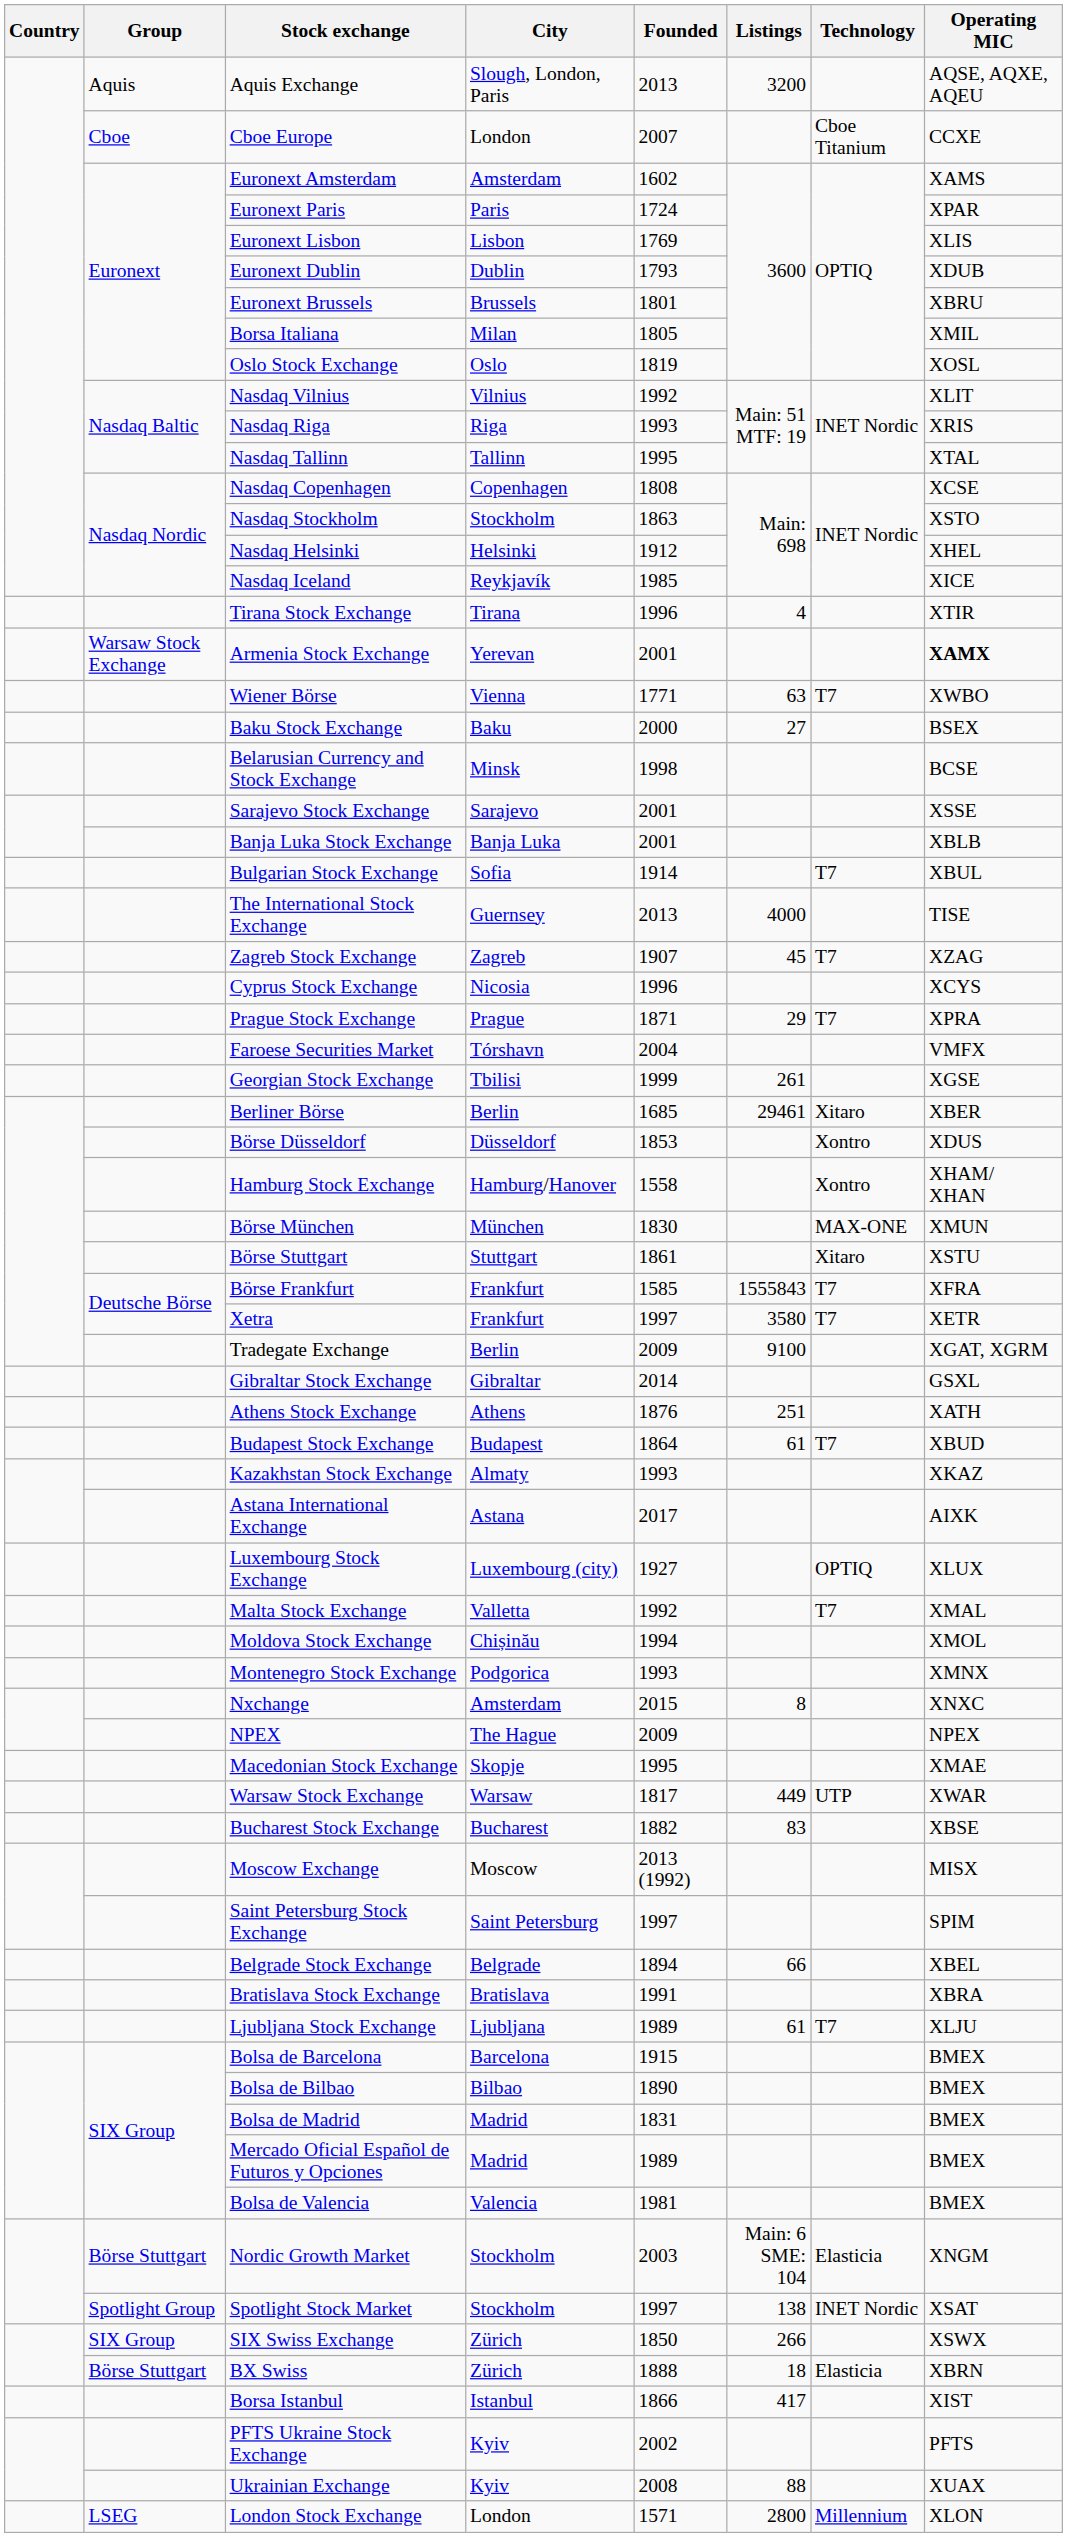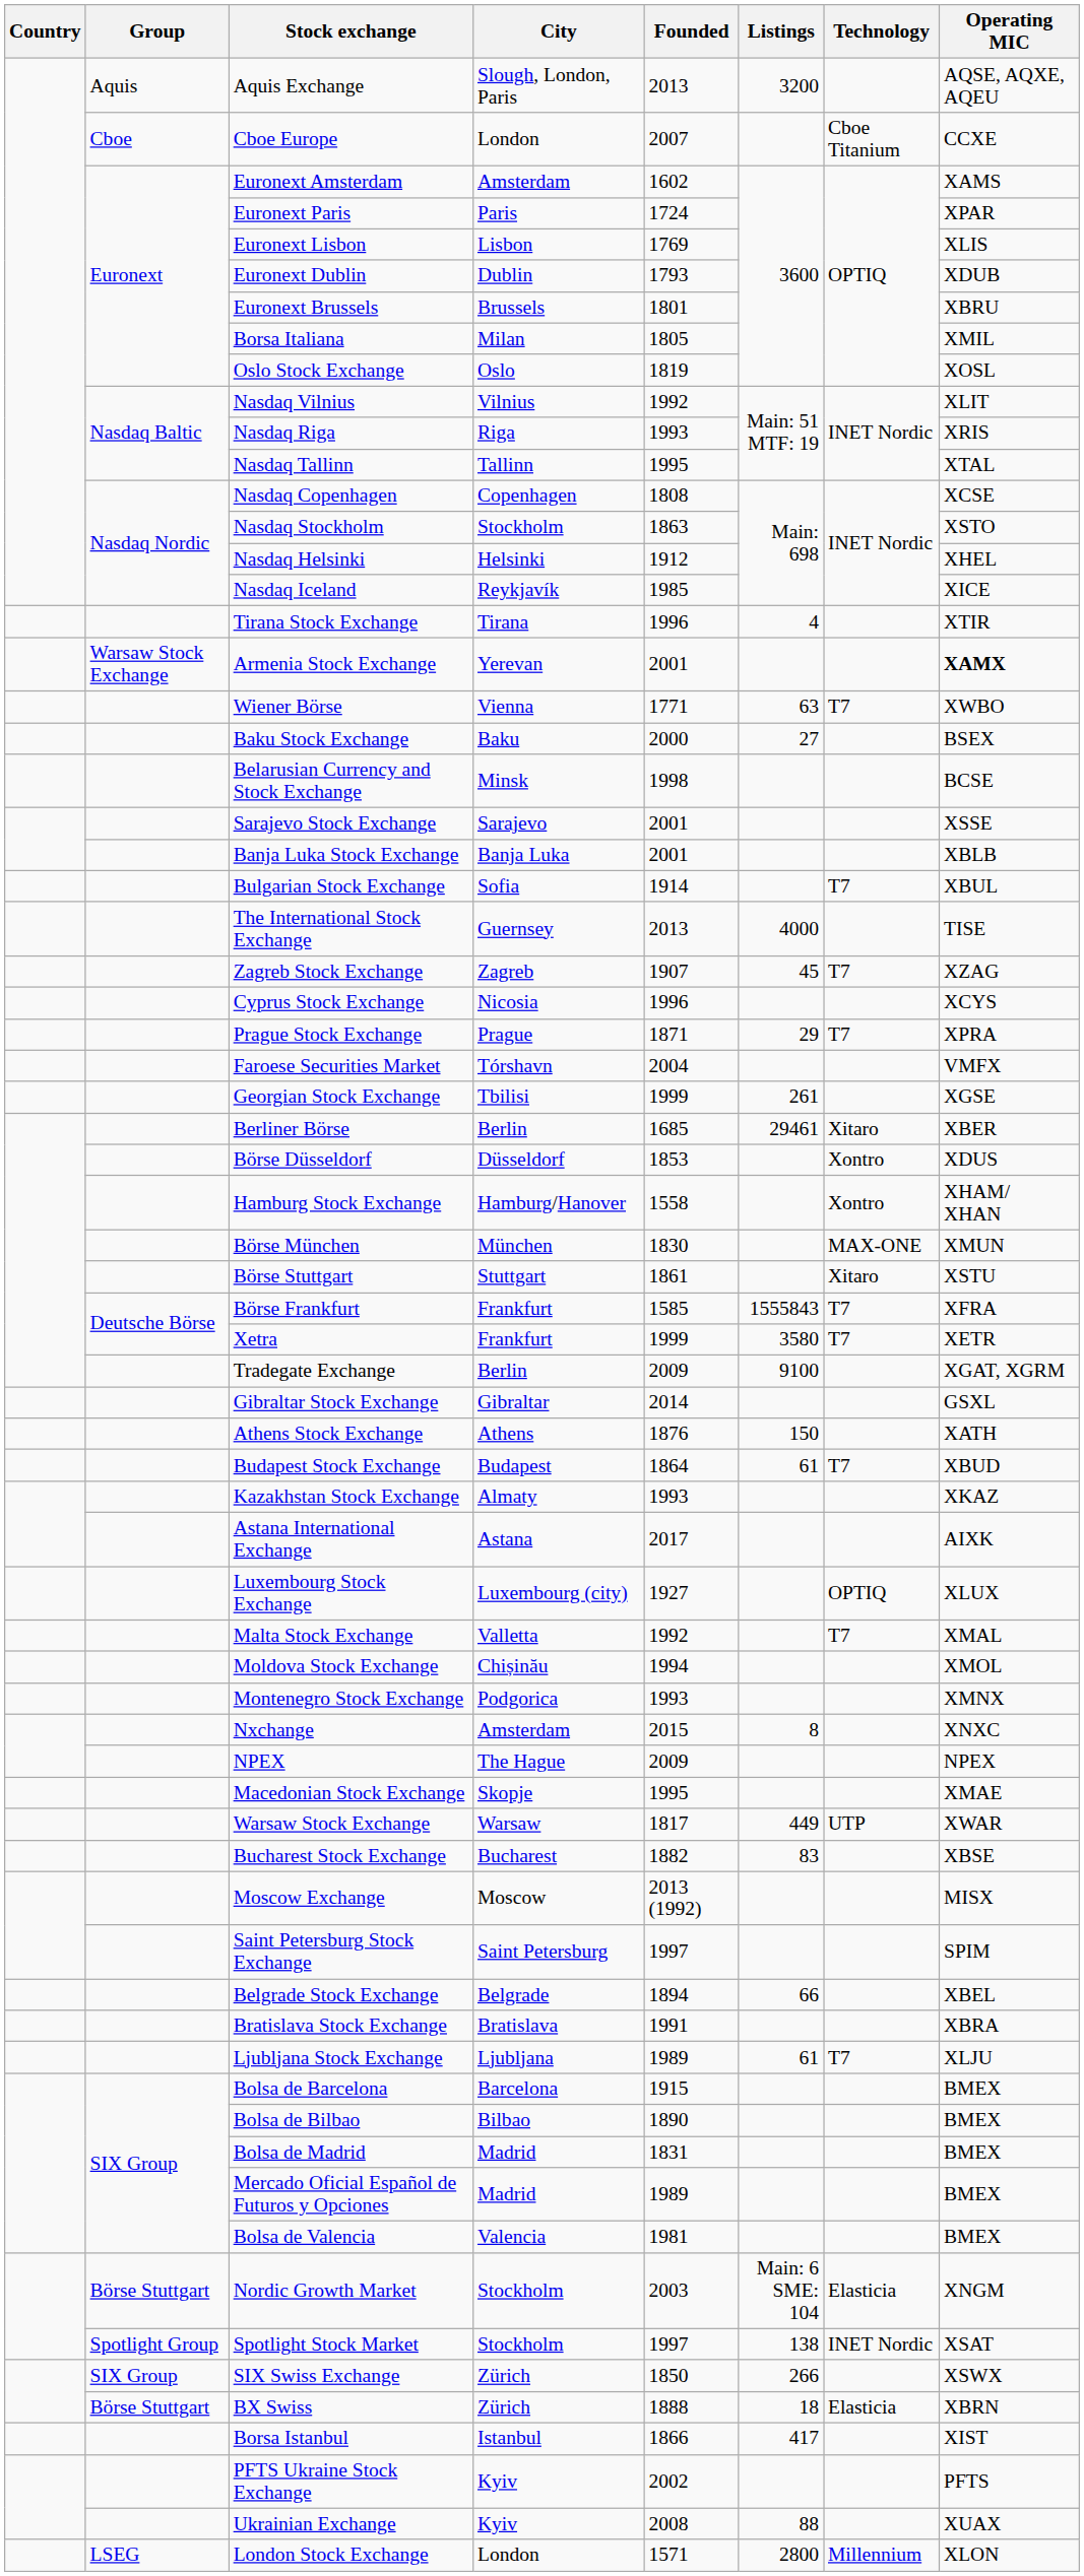Xetra | Founded: 1997 -> 1999
Athens Stock Exchange | Listings: 251 -> 150
